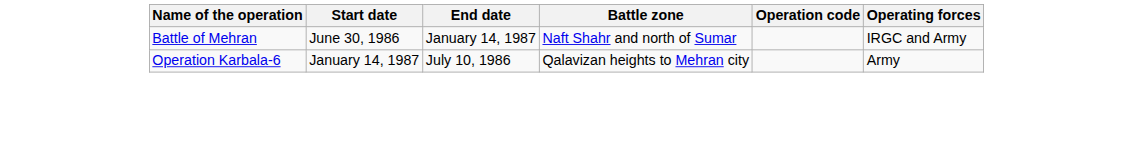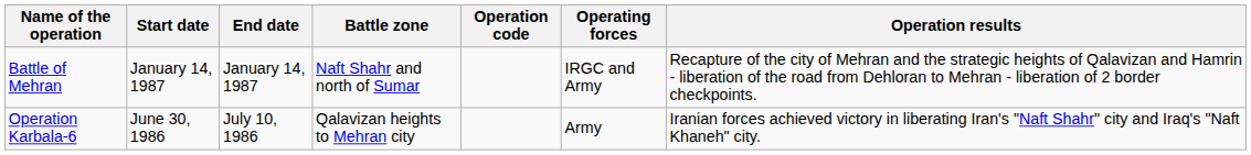+ column: Operation results | Recapture of the city of Mehran and the strategic heights of Qalavizan and Hamrin - liberation of the road from Dehloran to Mehran - liberation of 2 border checkpoints. | Iranian forces achieved victory in liberating Iran's "Naft Shahr" city and Iraq's "Naft Khaneh" city.
Battle of Mehran | Start date: June 30, 1986 -> January 14, 1987
Operation Karbala-6 | Start date: January 14, 1987 -> June 30, 1986
